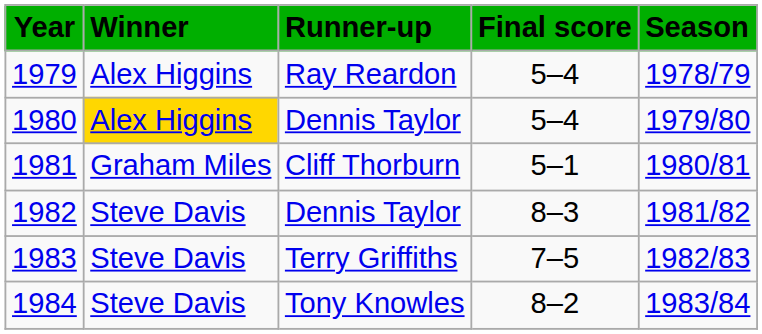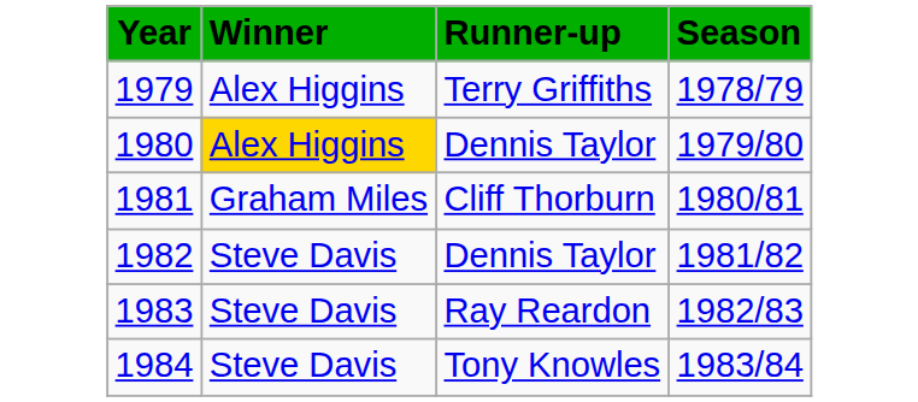- column: Final score | 5–4 | 5–4 | 5–1 | 8–3 | 7–5 | 8–2
1979 | Runner-up: Ray Reardon -> Terry Griffiths
1983 | Runner-up: Terry Griffiths -> Ray Reardon
